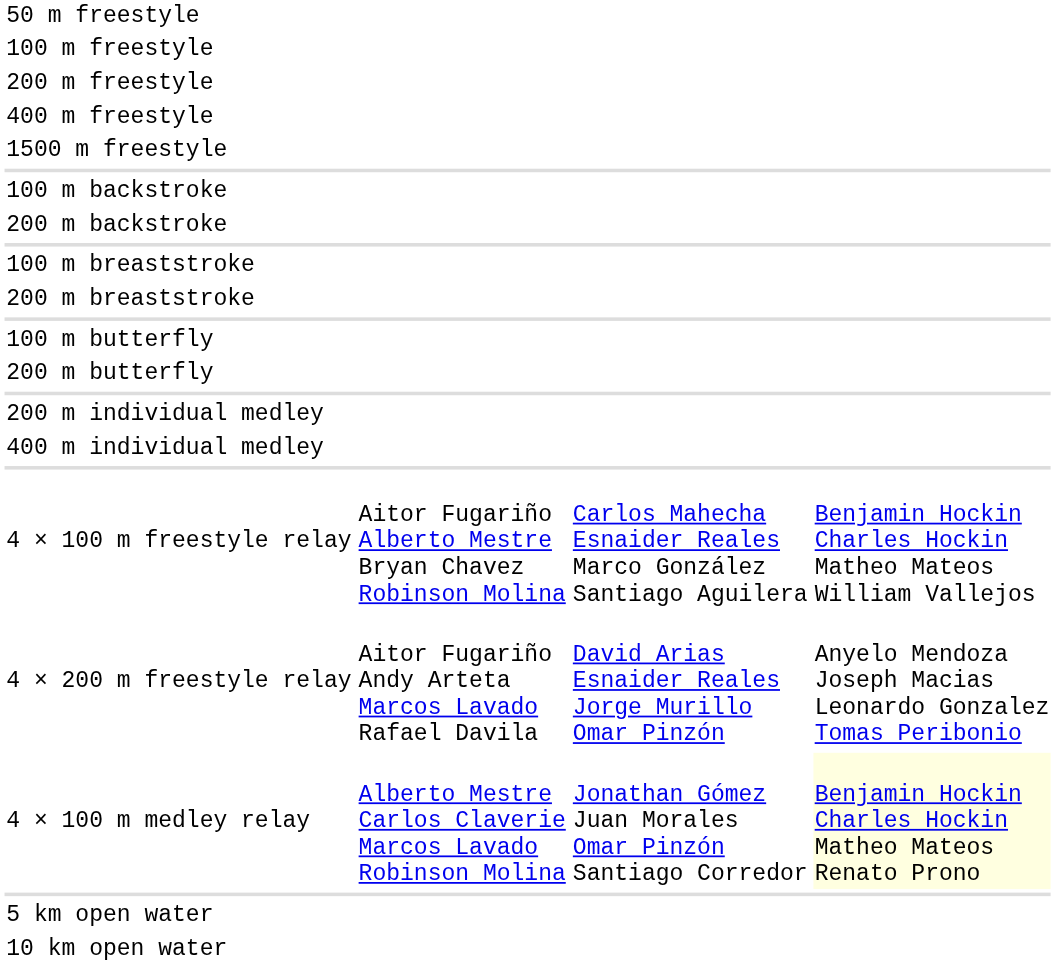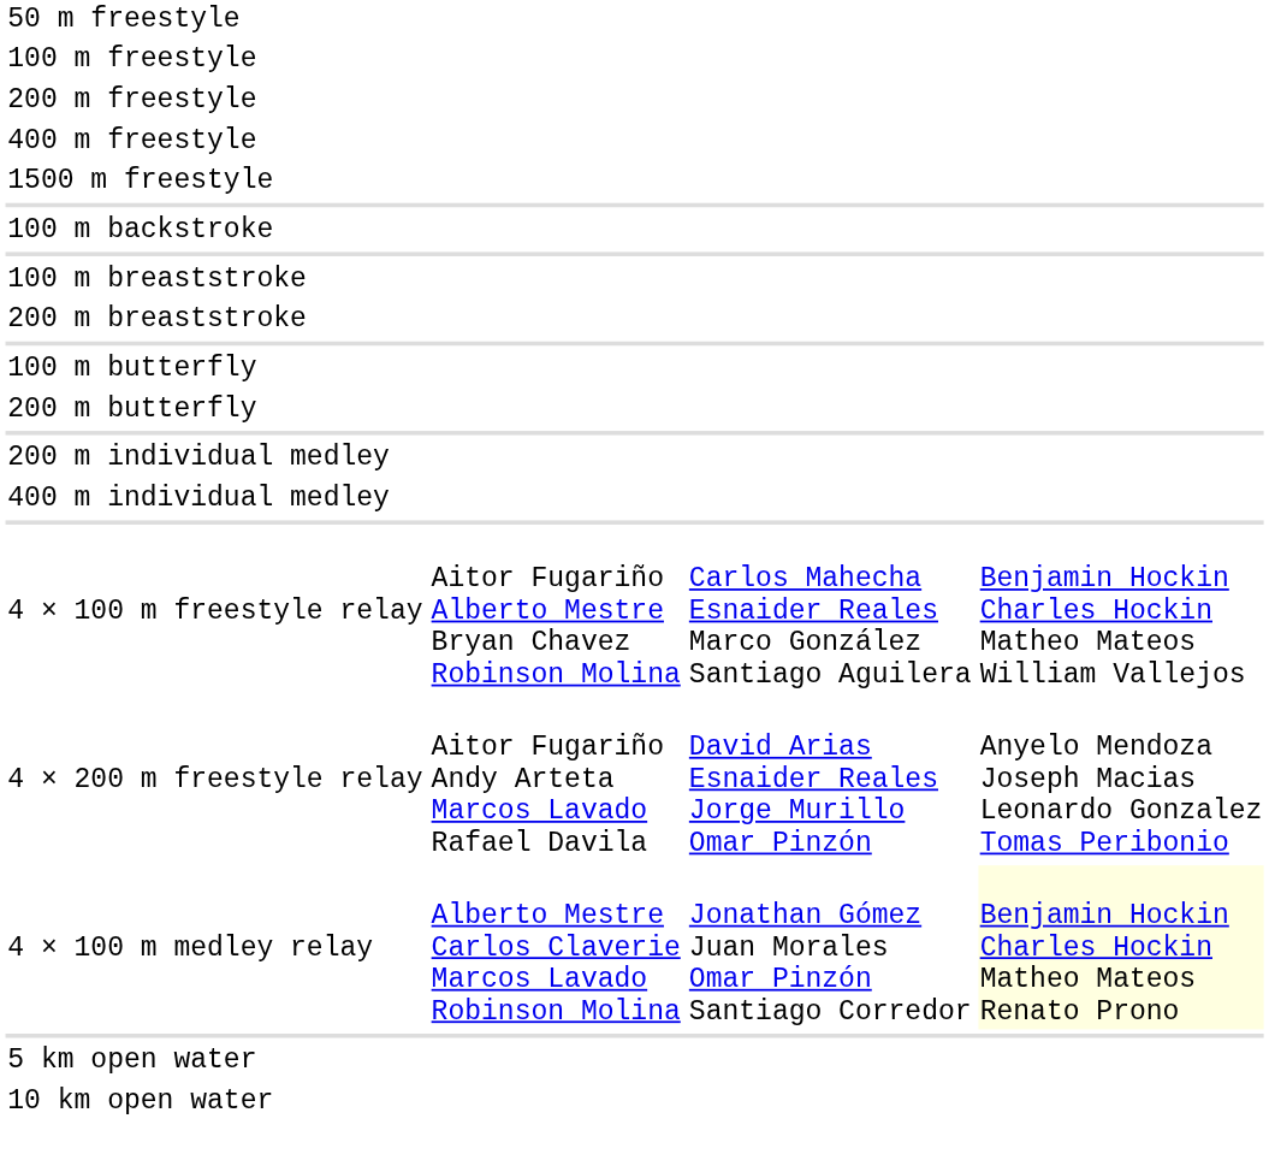- row: 200 m backstroke
